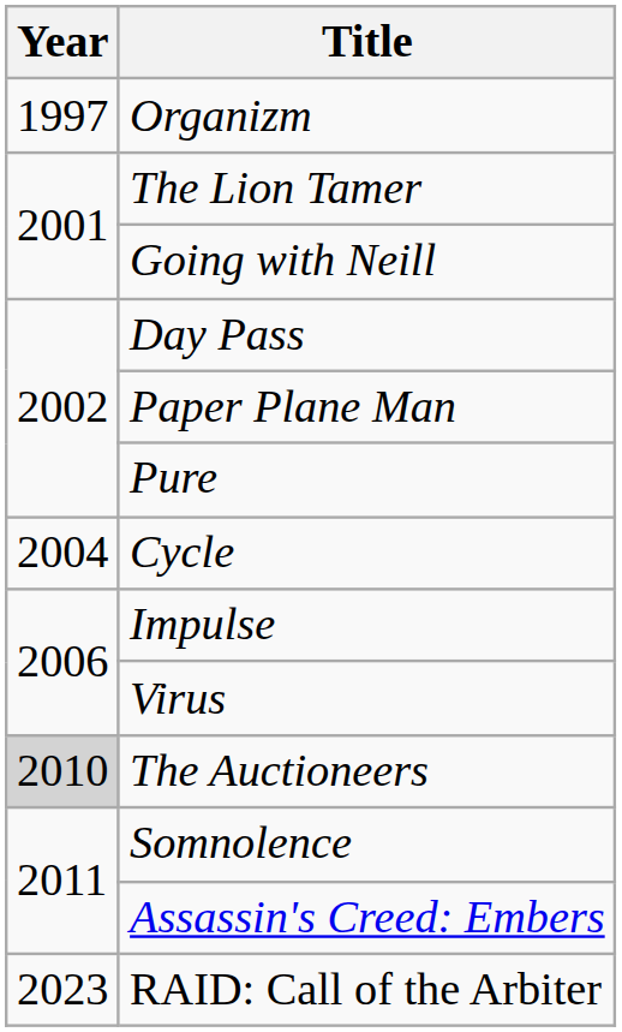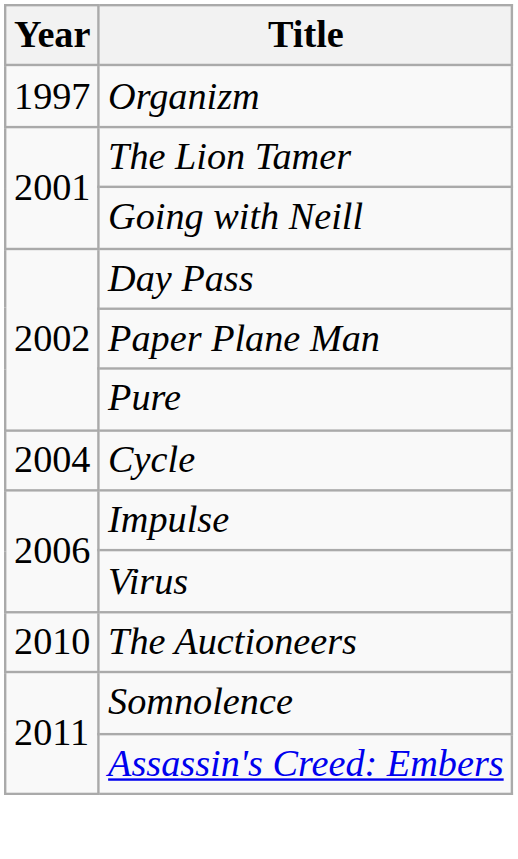The Auctioneers | Year: lightgrey background -> no background
- row: 2023 | RAID: Call of the Arbiter
